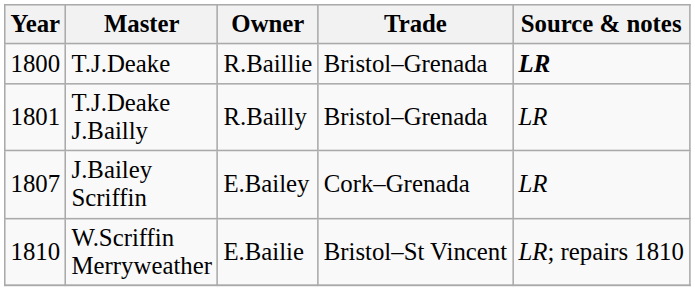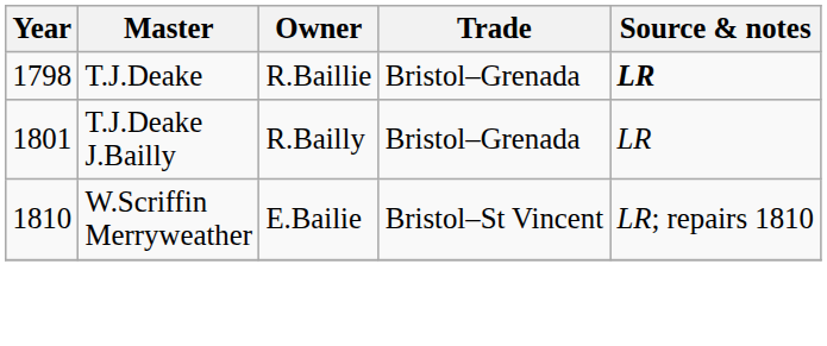T.J.Deake | Year: 1800 -> 1798
- row: 1807 | J.Bailey Scriffin | E.Bailey | Cork–Grenada | LR
